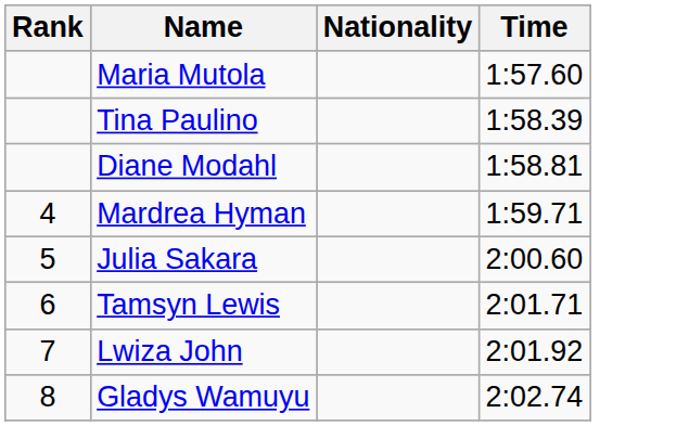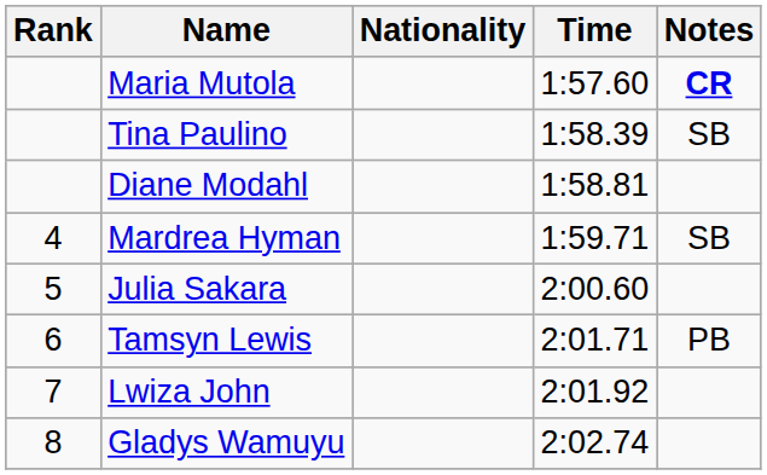+ column: Notes | CR | SB | SB | PB
